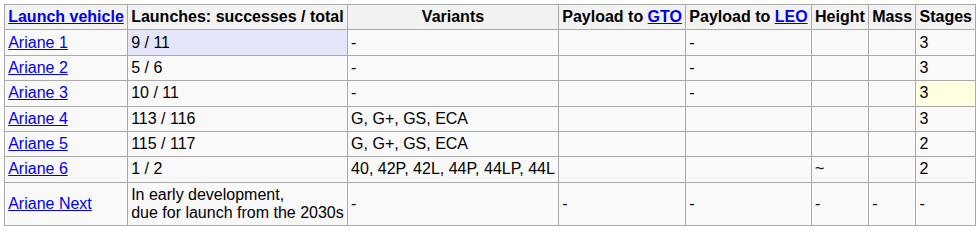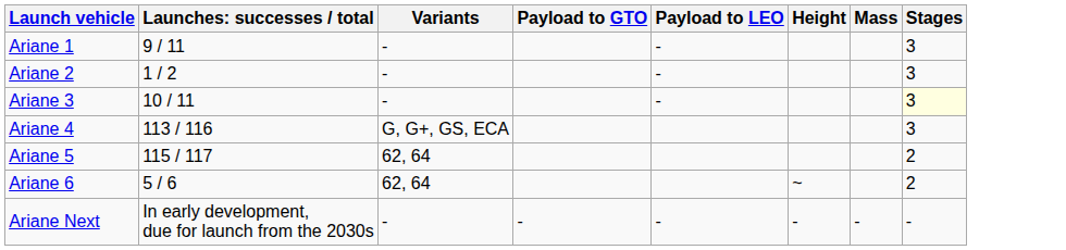Ariane 1 | column 2: lavender background -> no background
Ariane 2 | column 2: 5 / 6 -> 1 / 2
Ariane 5 | Variants: G, G+, GS, ECA -> 62, 64
Ariane 6 | column 2: 1 / 2 -> 5 / 6
Ariane 6 | Variants: 40, 42P, 42L, 44P, 44LP, 44L -> 62, 64
